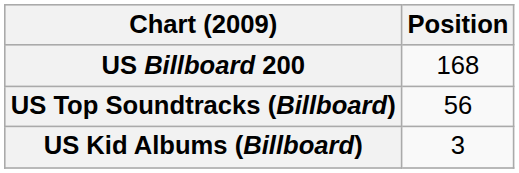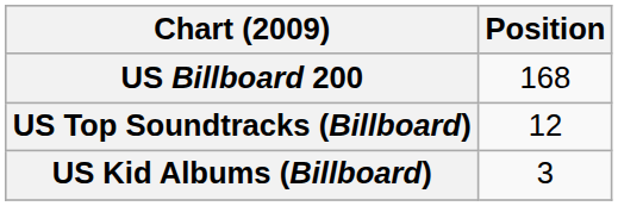US Top Soundtracks (Billboard) | Position: 56 -> 12
